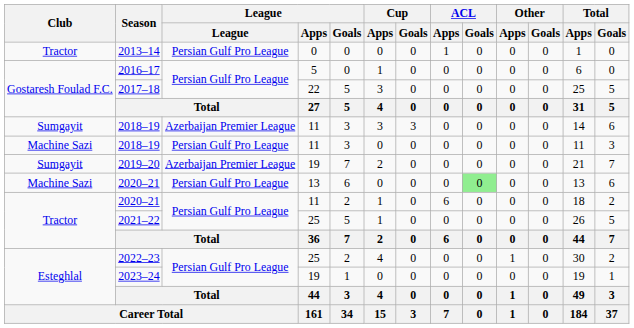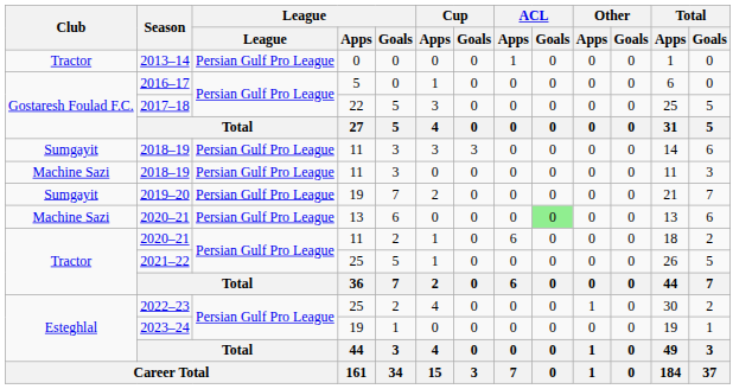Sumgayit / 2018–19 | League: Azerbaijan Premier League -> Persian Gulf Pro League
2019–20 | League: Azerbaijan Premier League -> Persian Gulf Pro League
